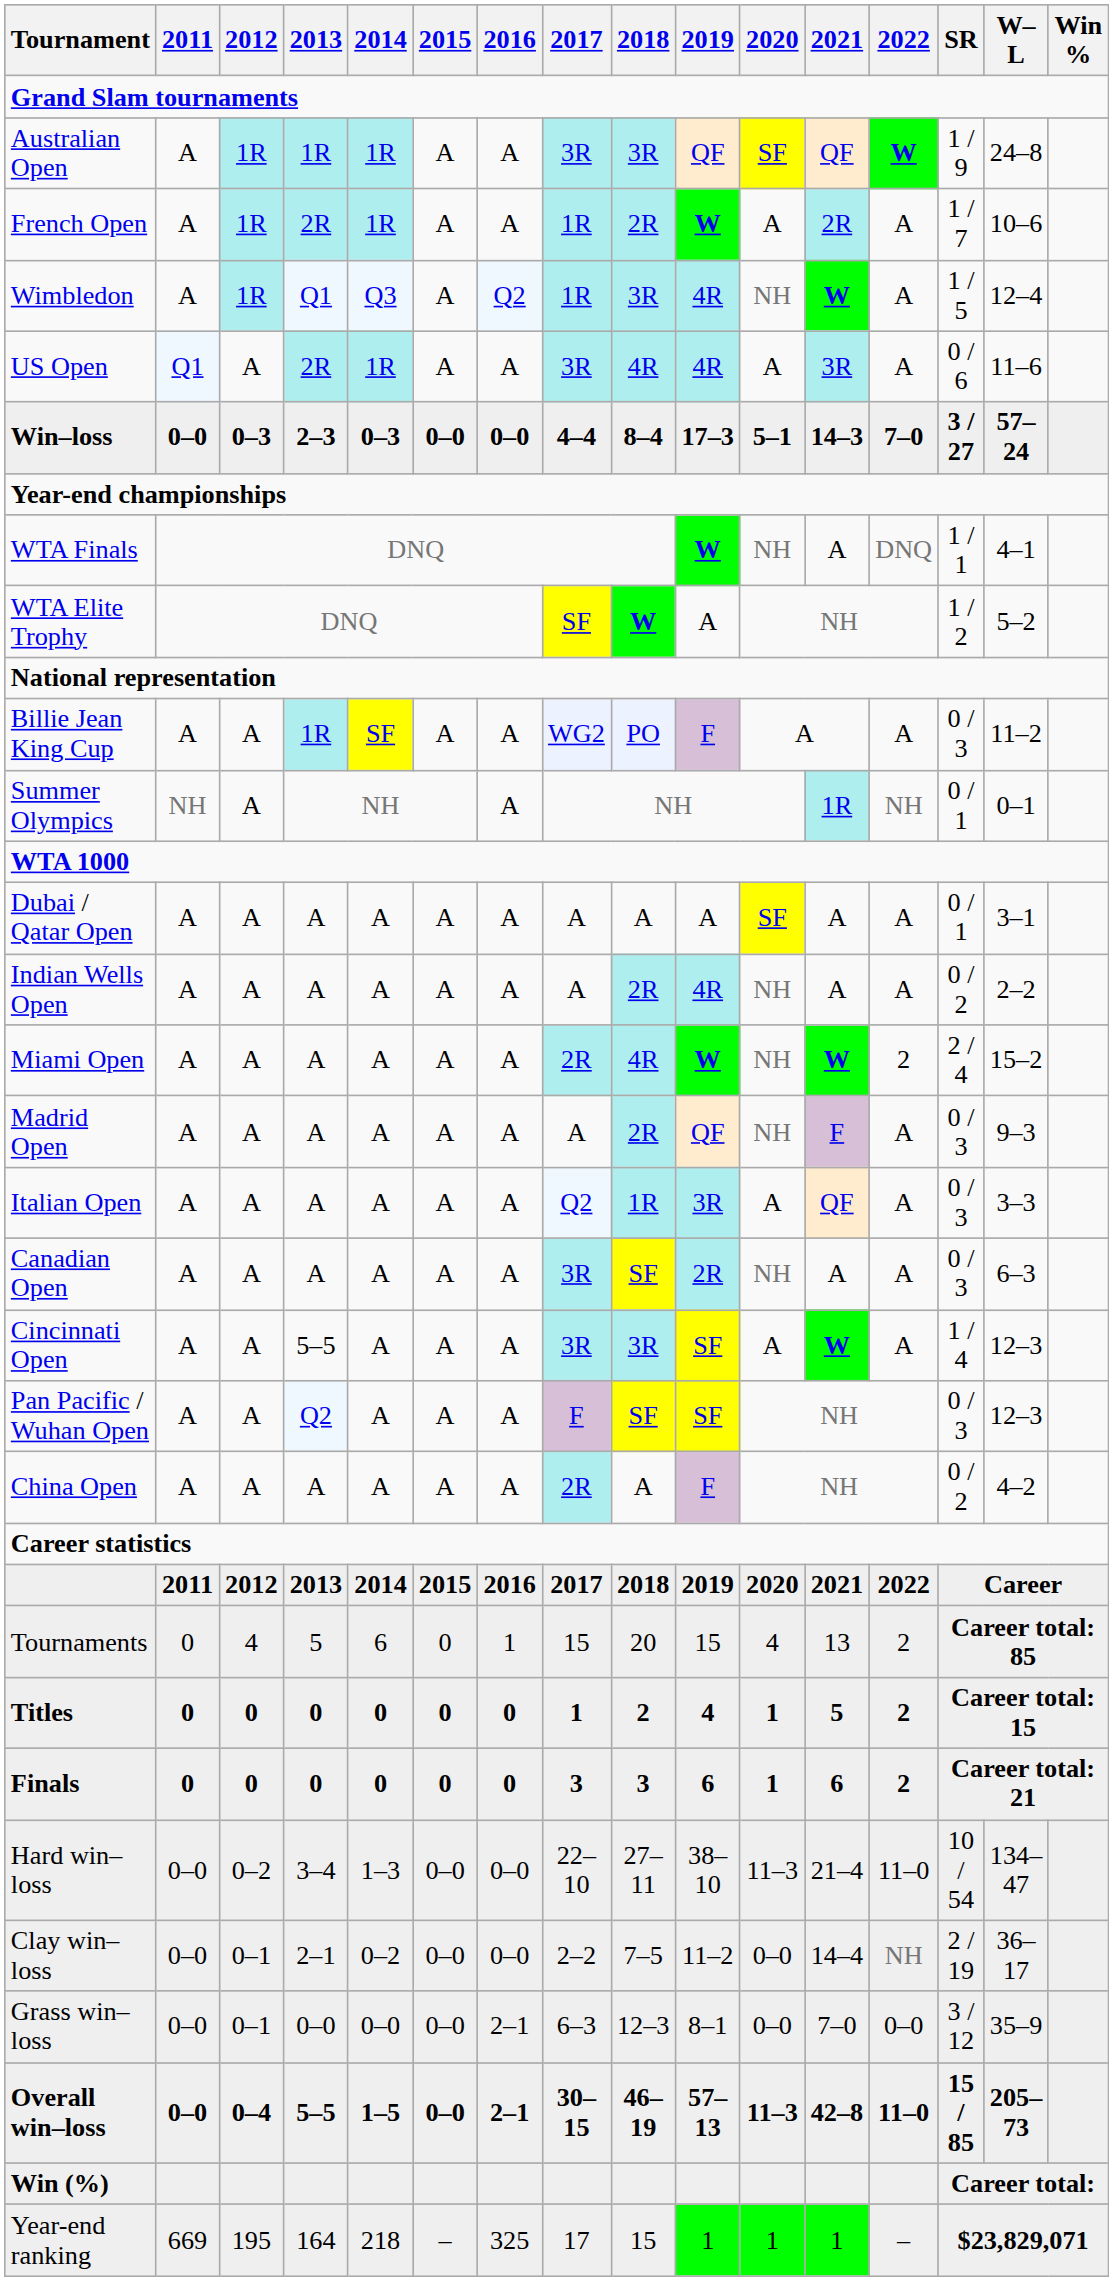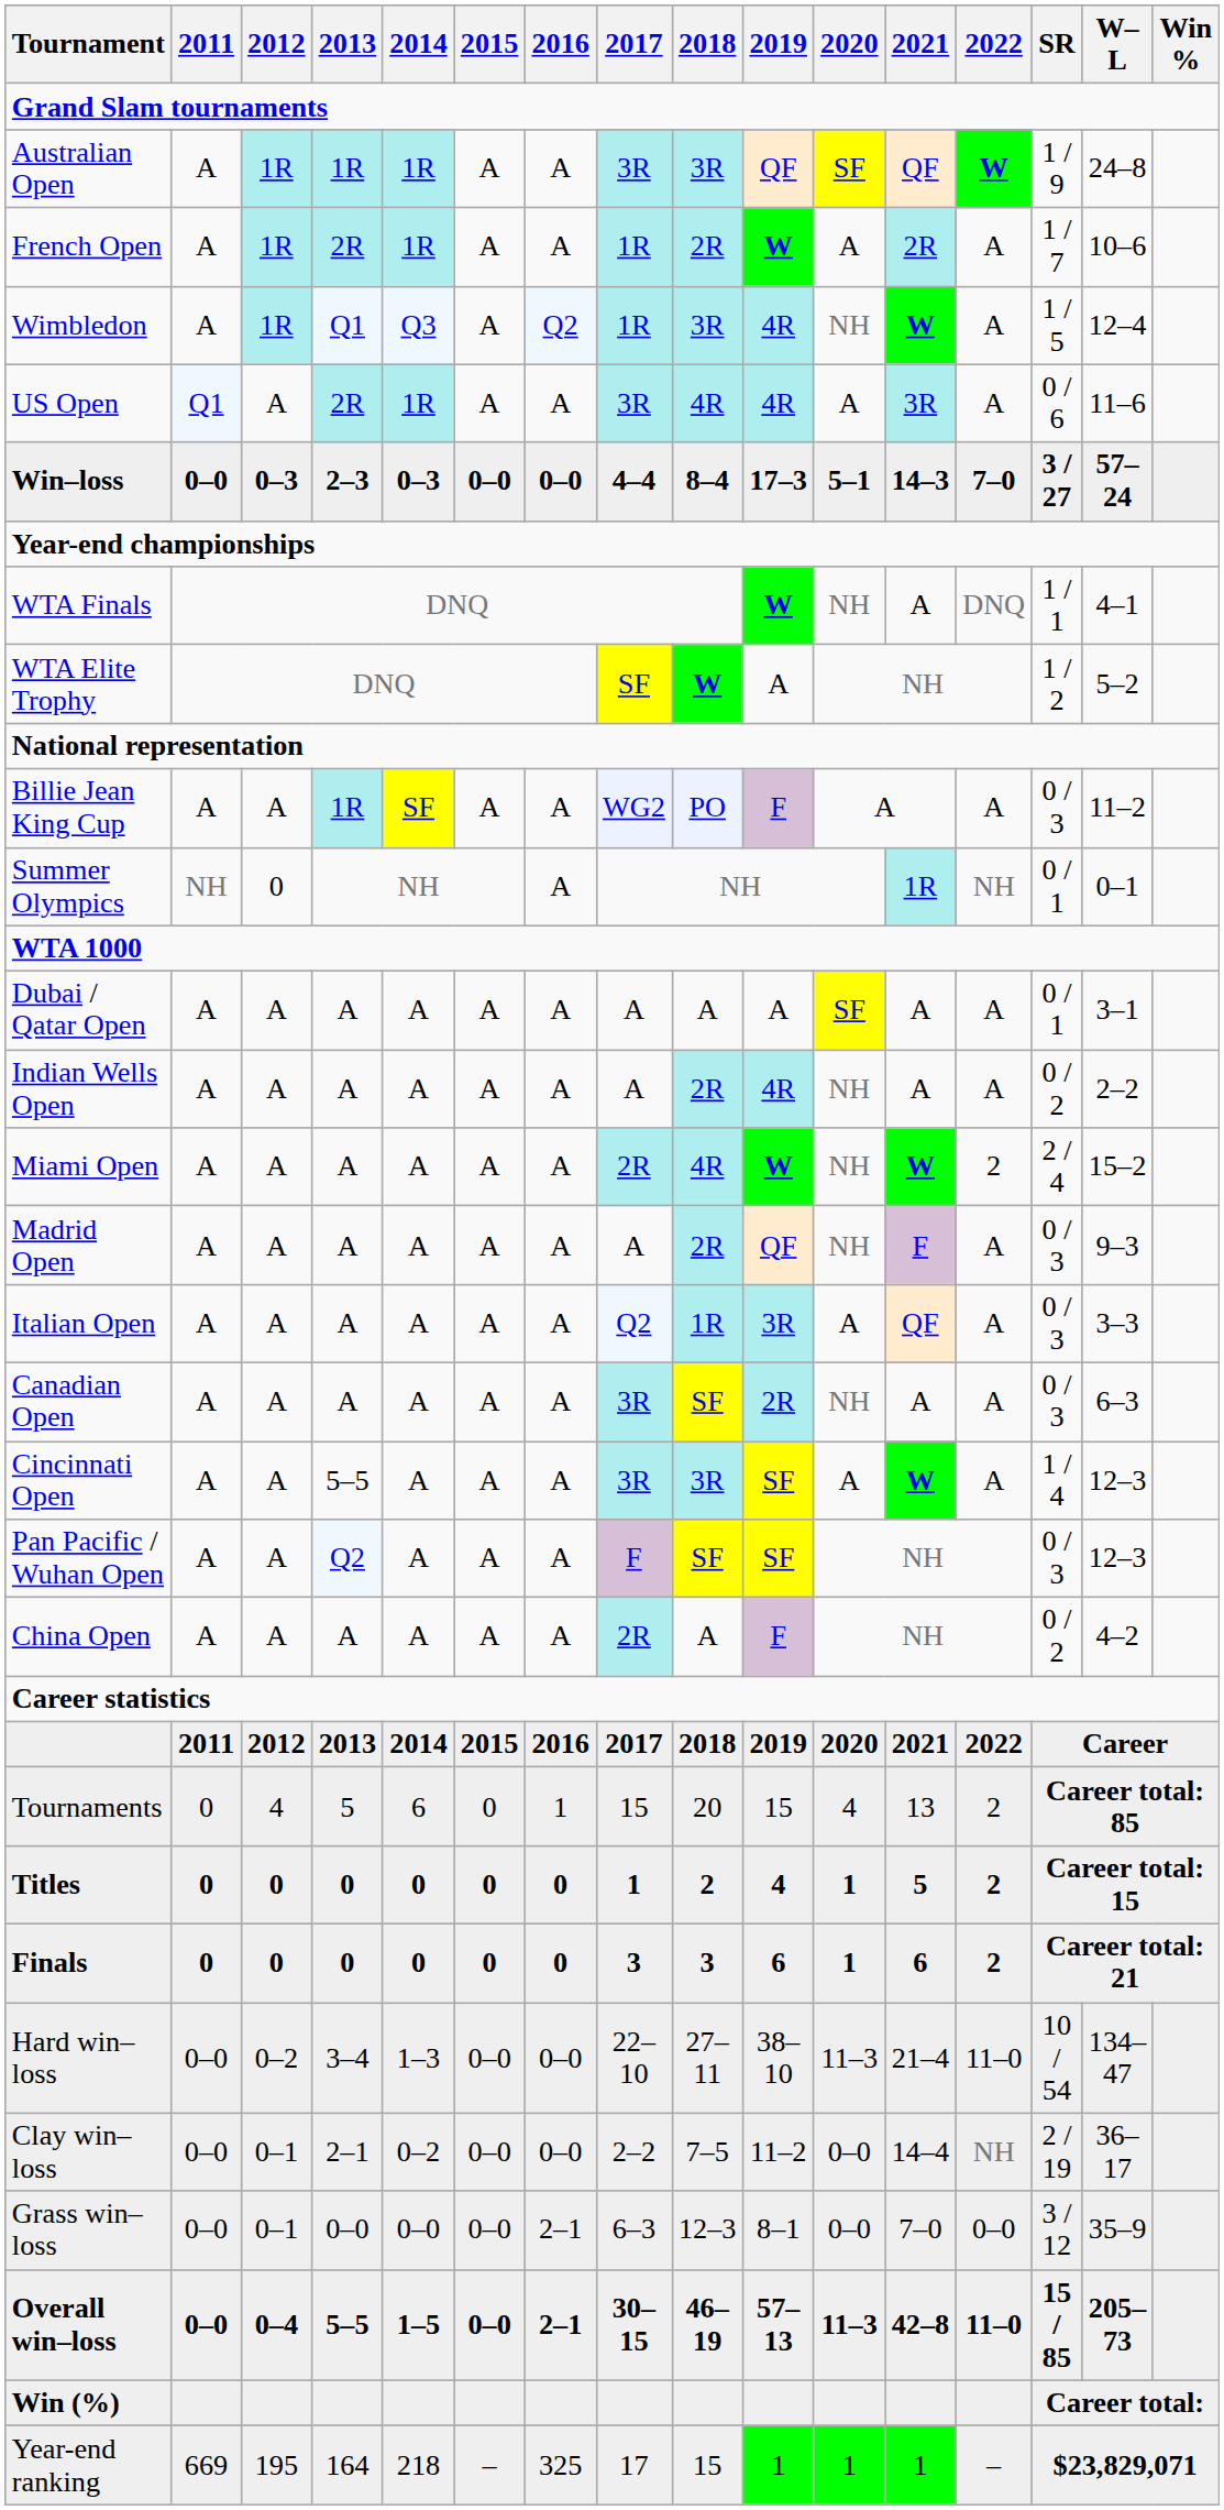Summer Olympics | 2012: A -> 0
